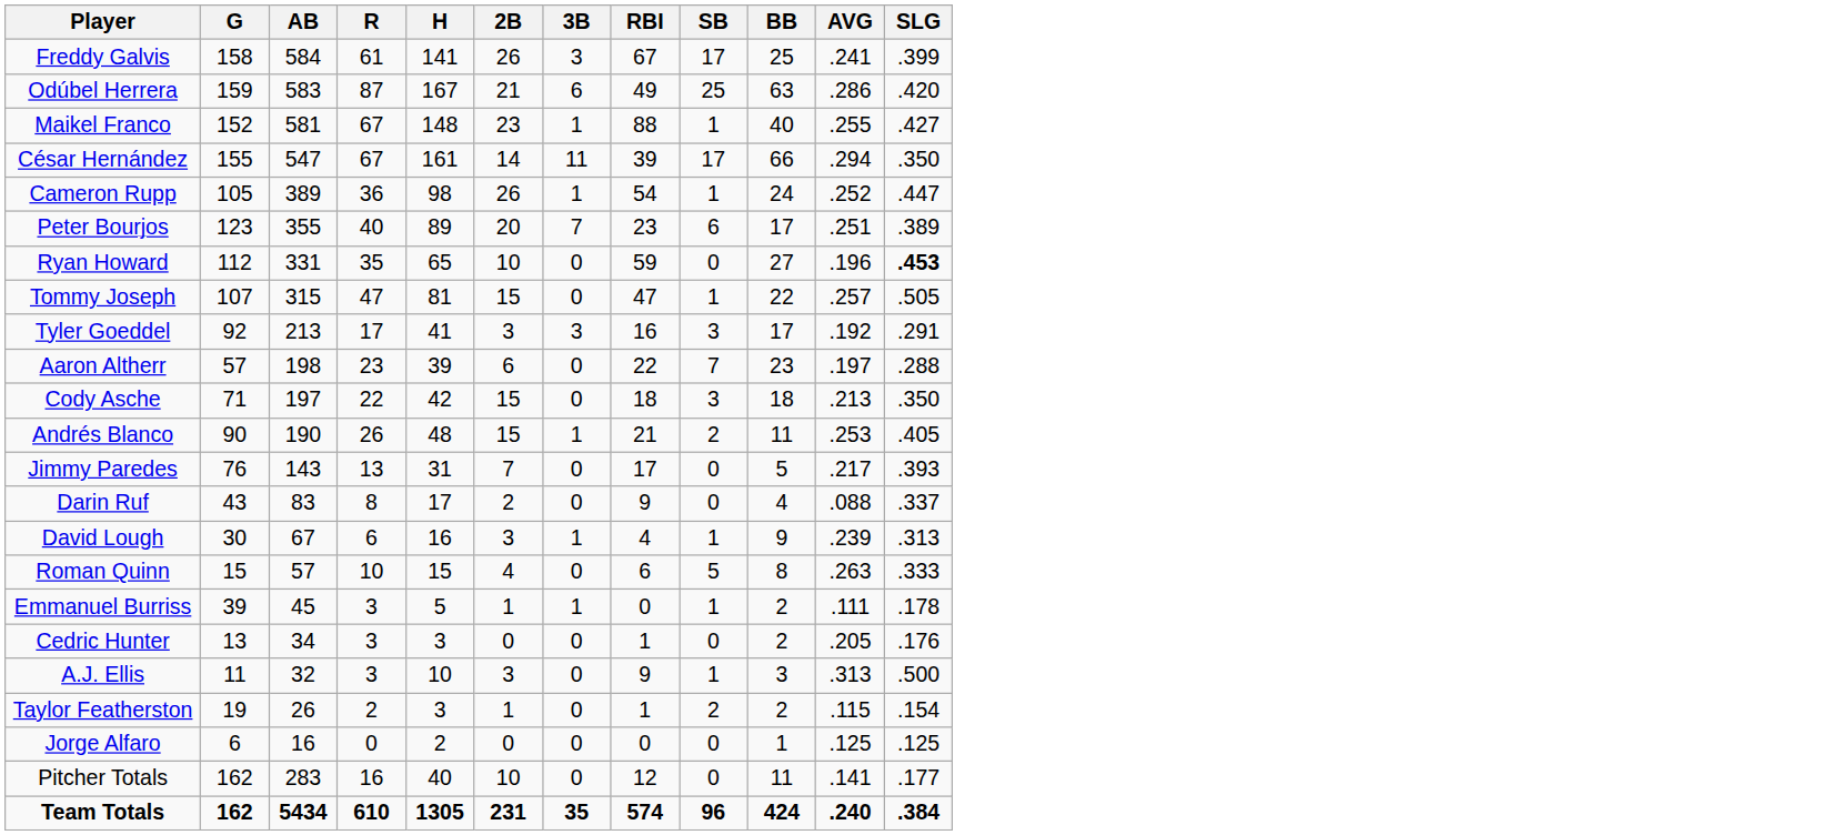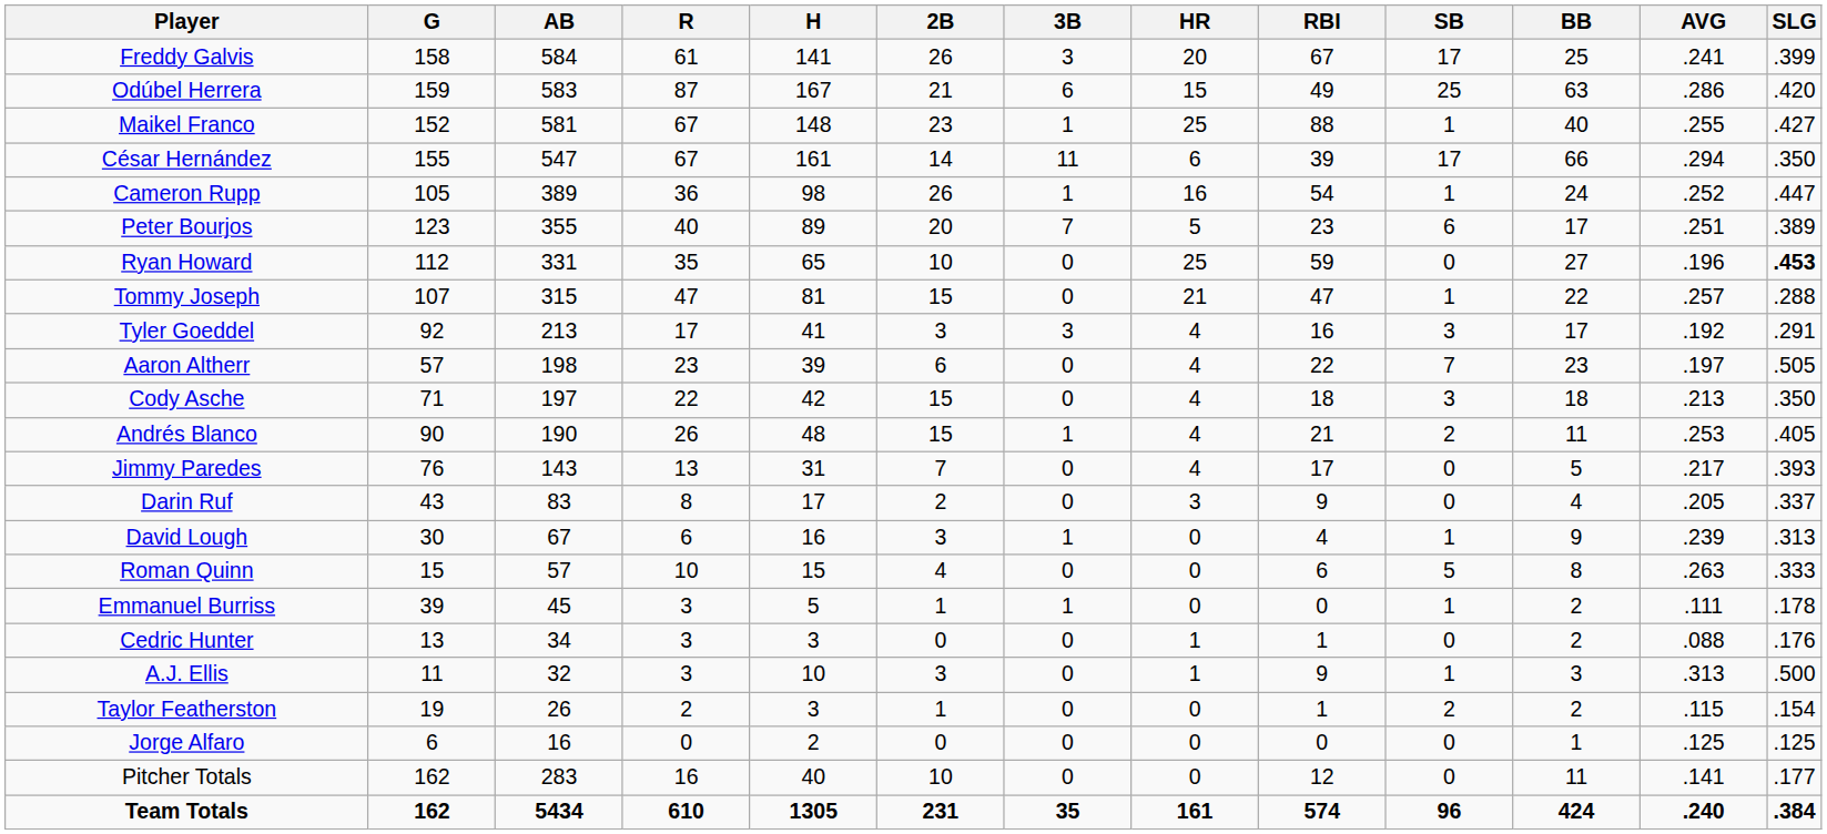+ column: HR | 20 | 15 | 25 | 6 | 16 | 5 | 25 | 21 | 4 | 4 | 4 | 4 | 4 | 3 | 0 | 0 | 0 | 1 | 1 | 0 | 0 | 0 | 161
Tommy Joseph | SLG: .505 -> .288
Aaron Altherr | SLG: .288 -> .505
Darin Ruf | AVG: .088 -> .205
Cedric Hunter | AVG: .205 -> .088
